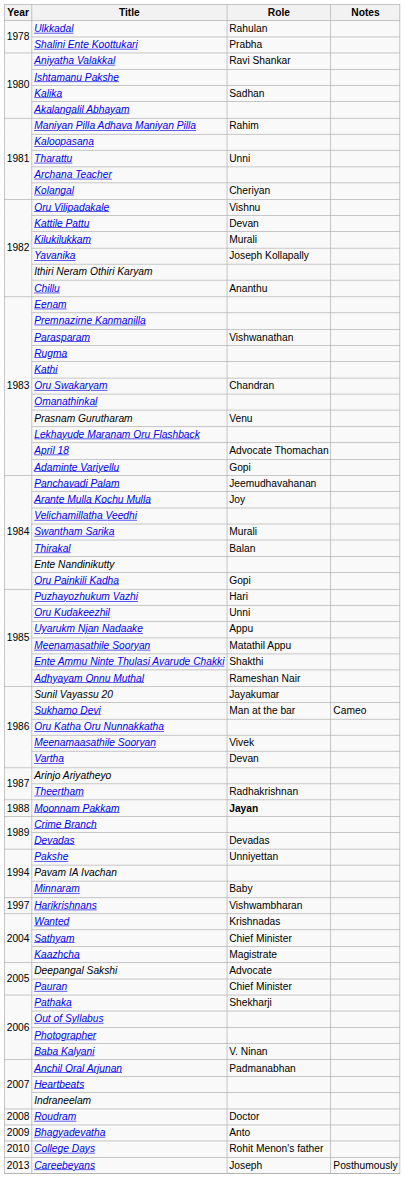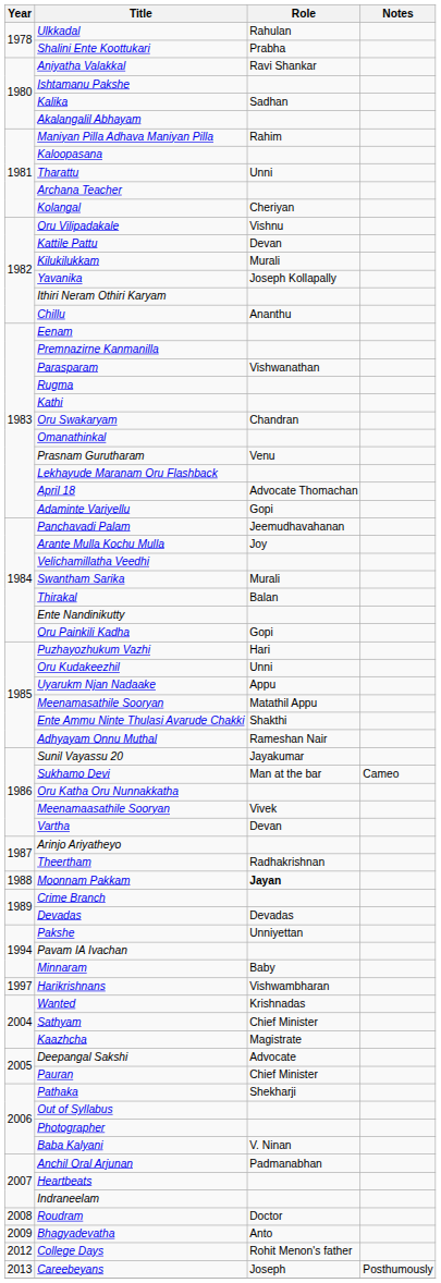College Days | Year: 2010 -> 2012
